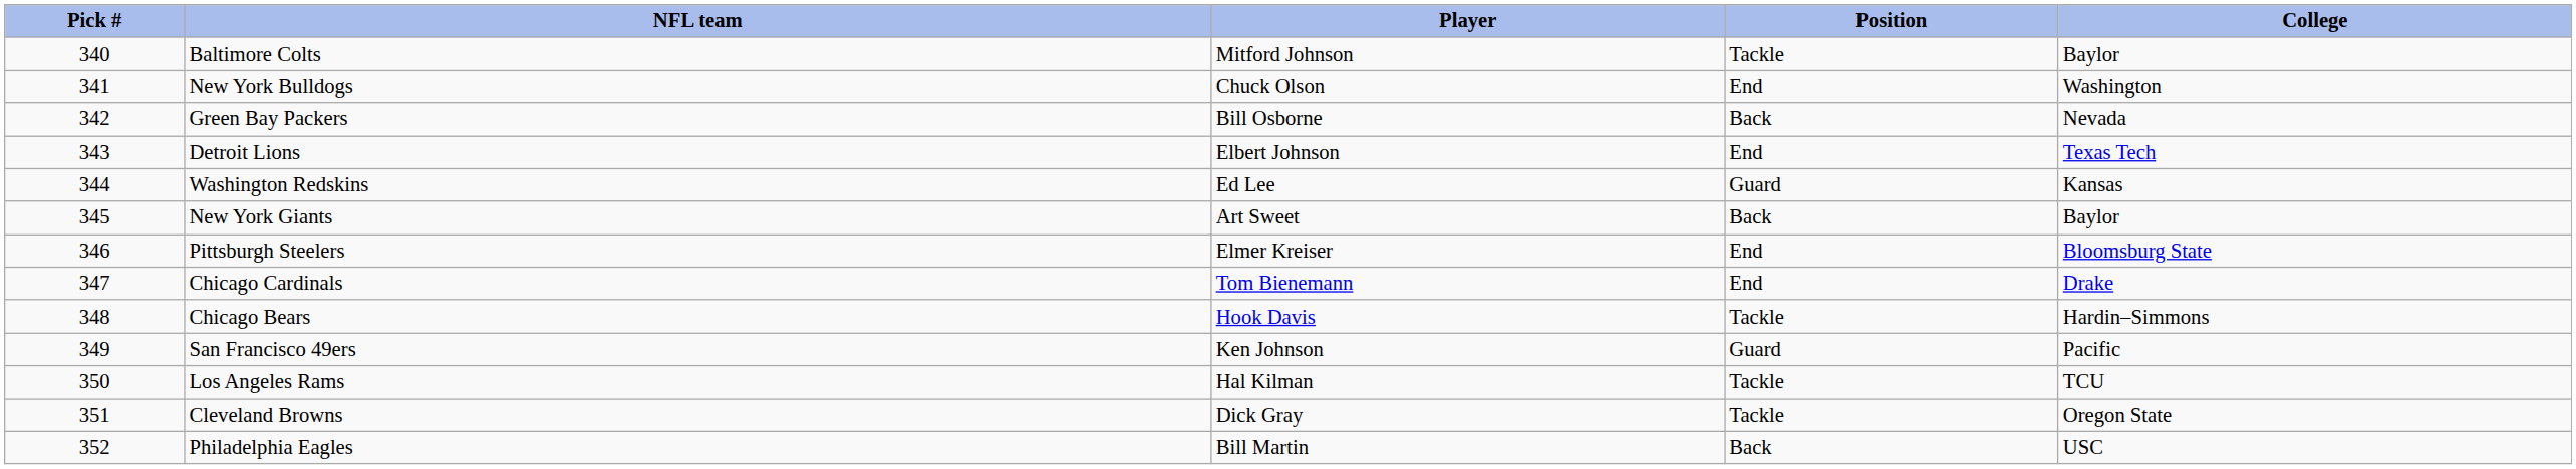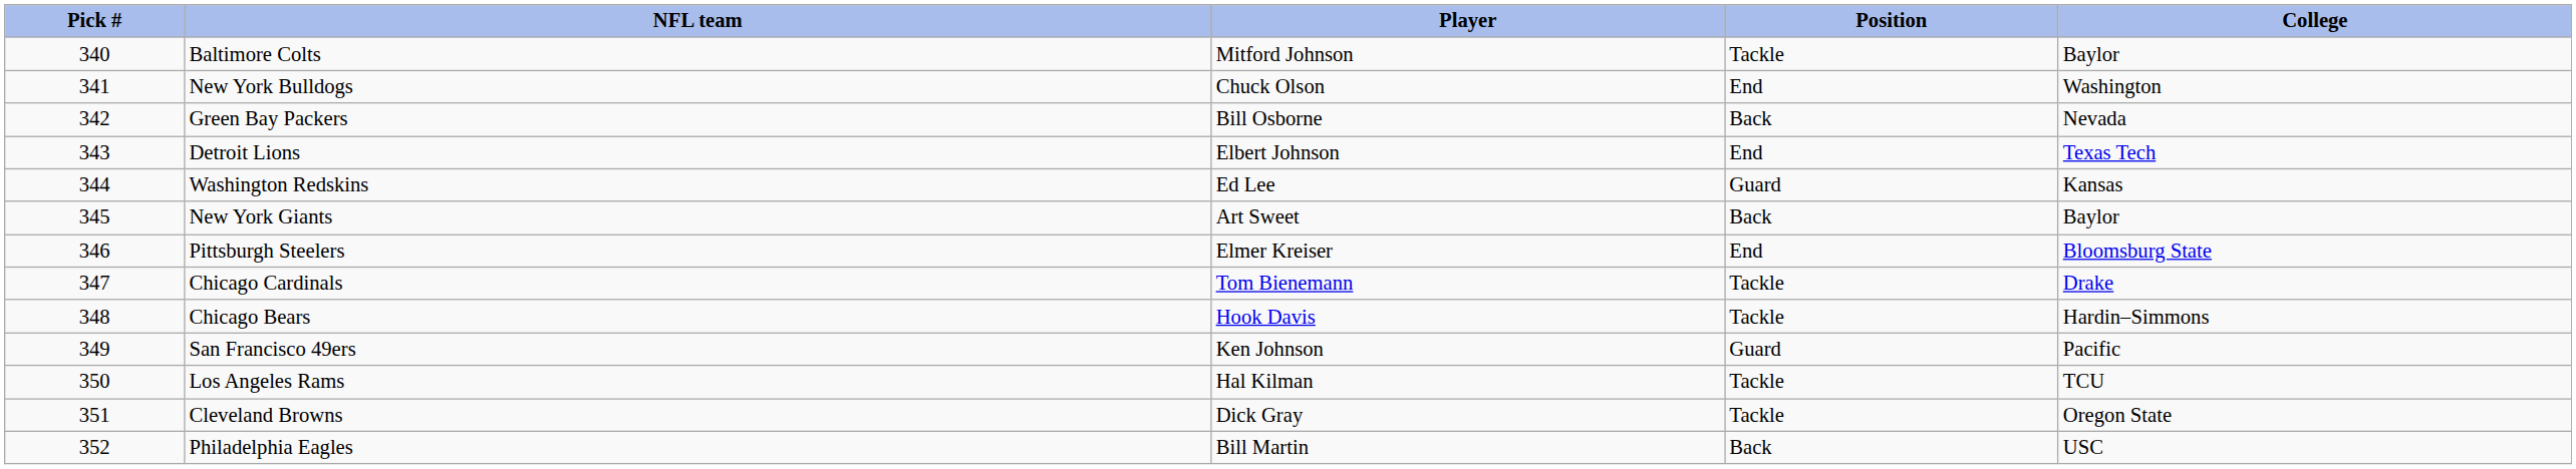Chicago Cardinals | Position: End -> Tackle
